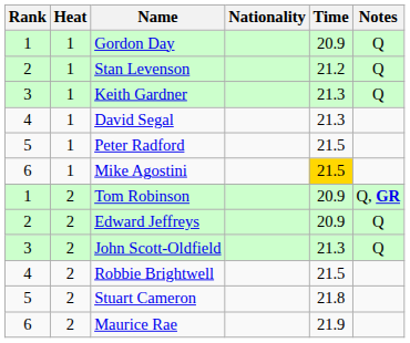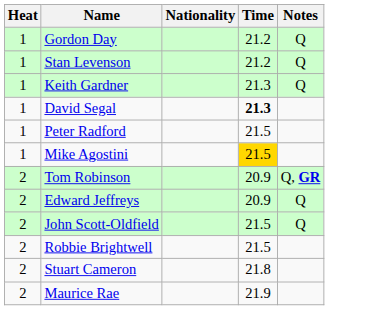- column: Rank | 1 | 2 | 3 | 4 | 5 | 6 | 1 | 2 | 3 | 4 | 5 | 6
Gordon Day | Time: 20.9 -> 21.2
David Segal | Time: normal -> bold
John Scott-Oldfield | Time: 21.3 -> 21.5
